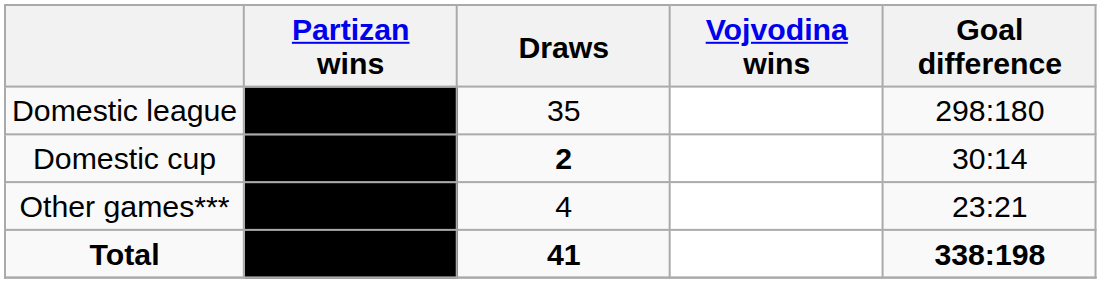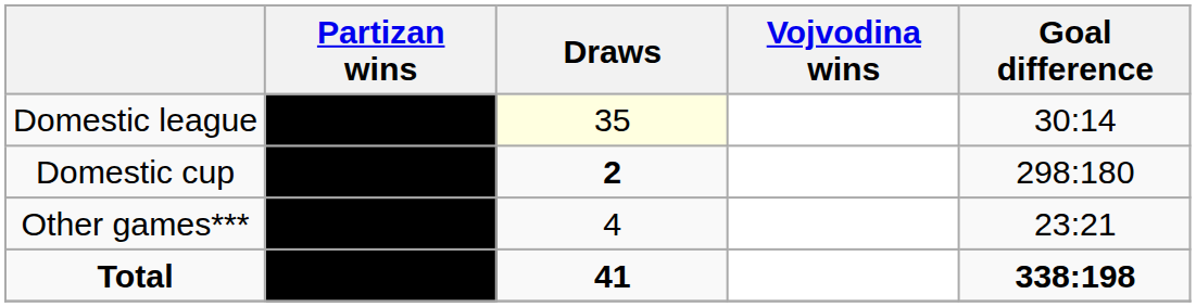Domestic league | Draws: no background -> lightyellow background
Domestic league | Goal difference: 298:180 -> 30:14
Domestic cup | Goal difference: 30:14 -> 298:180
